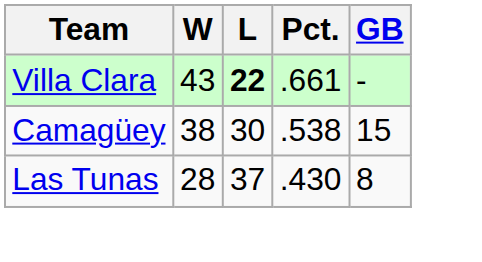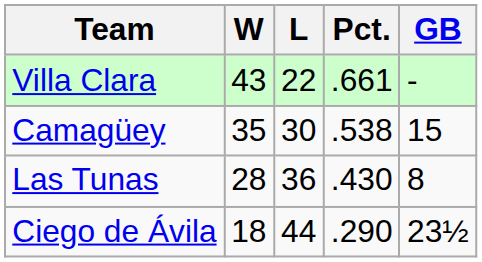Villa Clara | L: bold -> normal
Camagüey | W: 38 -> 35
Las Tunas | L: 37 -> 36
+ row: Ciego de Ávila | 18 | 44 | .290 | 23½
